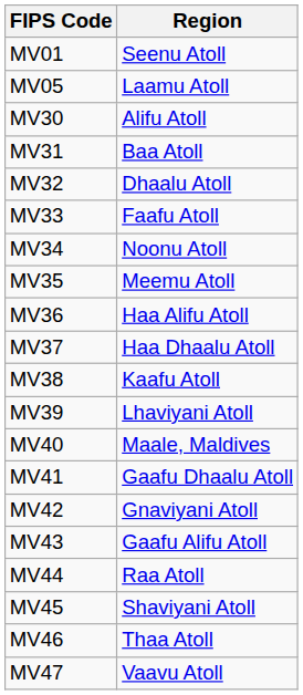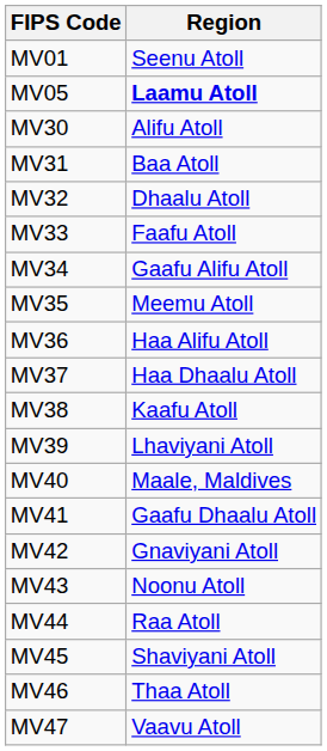MV05 | Region: normal -> bold
MV34 | Region: Noonu Atoll -> Gaafu Alifu Atoll
MV43 | Region: Gaafu Alifu Atoll -> Noonu Atoll
